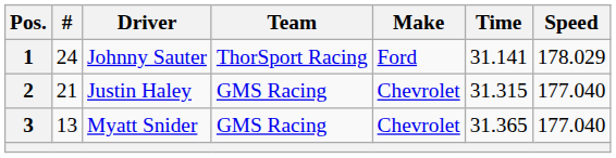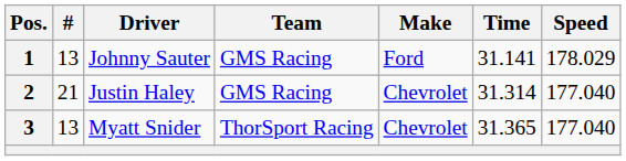1 | #: 24 -> 13
1 | Team: ThorSport Racing -> GMS Racing
2 | Time: 31.315 -> 31.314
3 | Team: GMS Racing -> ThorSport Racing
